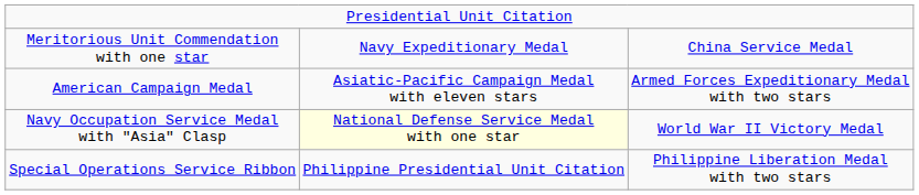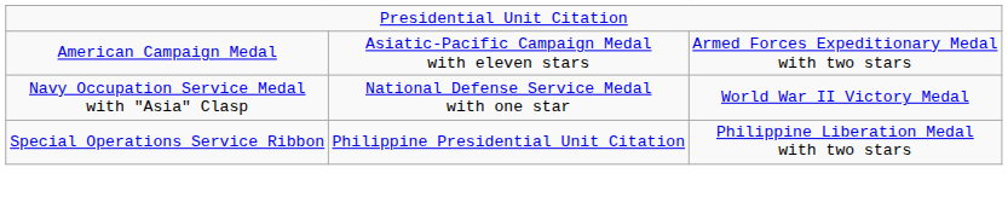- row: Meritorious Unit Commendation with one star | Navy Expeditionary Medal | China Service Medal
Navy Occupation Service Medal with "Asia" Clasp | column 2: lightyellow background -> no background
